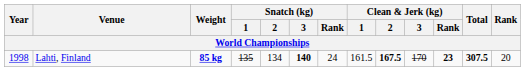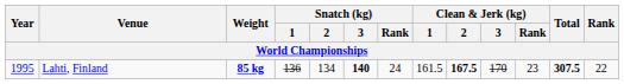Lahti, Finland | Year: 1998 -> 1995
Lahti, Finland | Snatch (kg) / 1: 135 -> 136
Lahti, Finland | Clean & Jerk (kg) / Rank: bold -> normal
Lahti, Finland | Rank: 20 -> 22
